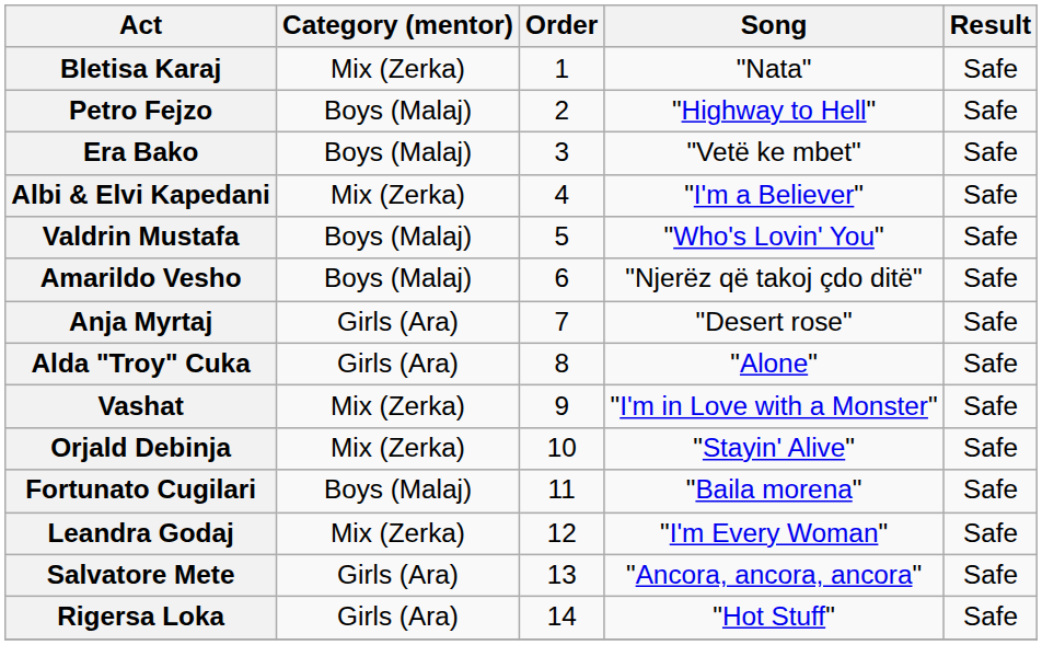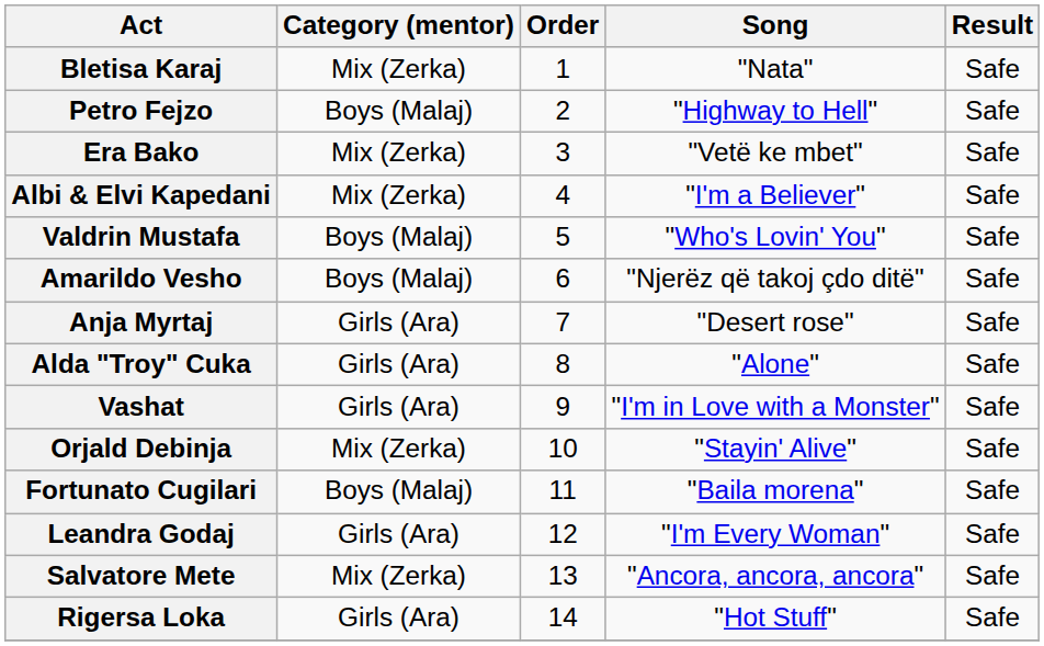Era Bako | Category (mentor): Boys (Malaj) -> Mix (Zerka)
Vashat | Category (mentor): Mix (Zerka) -> Girls (Ara)
Leandra Godaj | Category (mentor): Mix (Zerka) -> Girls (Ara)
Salvatore Mete | Category (mentor): Girls (Ara) -> Mix (Zerka)
